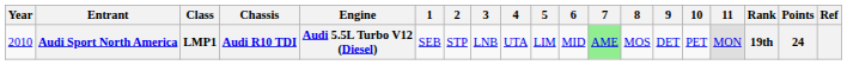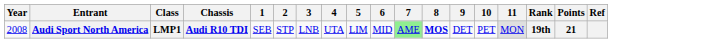- column: Engine | Audi 5.5L Turbo V12 (Diesel)
Audi Sport North America | Year: 2010 -> 2008
Audi Sport North America | 8: normal -> bold
Audi Sport North America | Points: 24 -> 21
